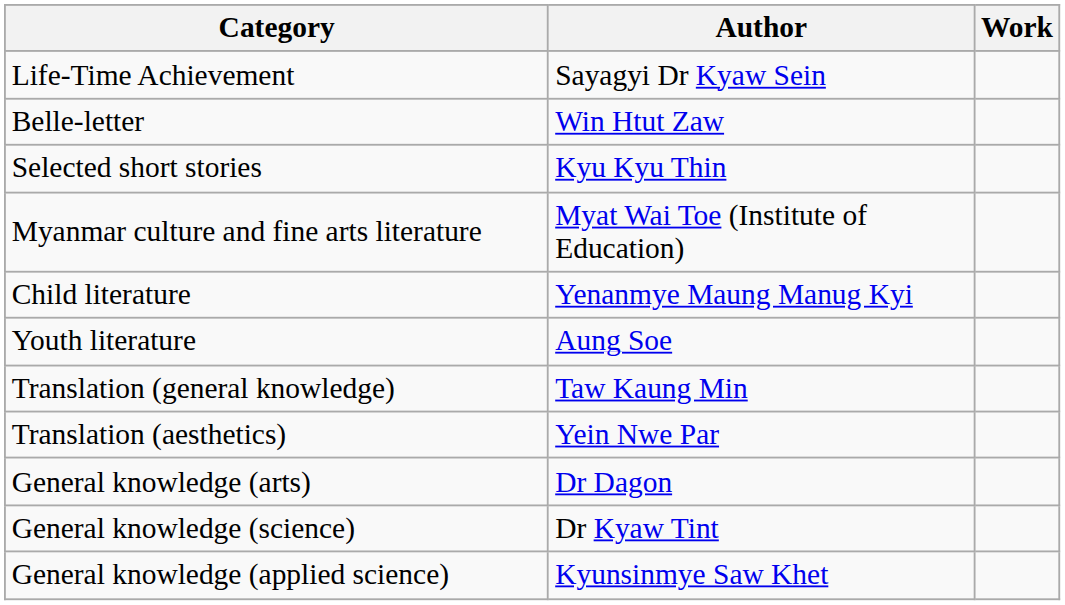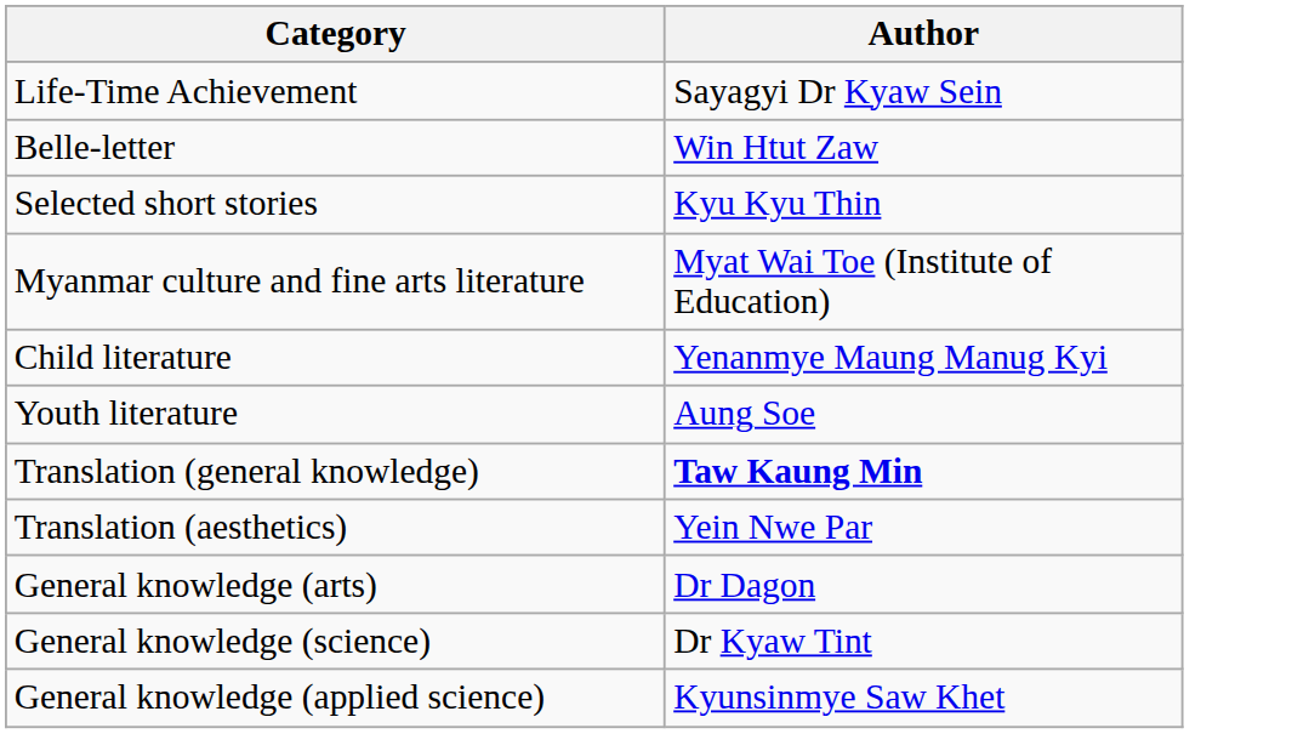- column: Work
Translation (general knowledge) | Author: normal -> bold
